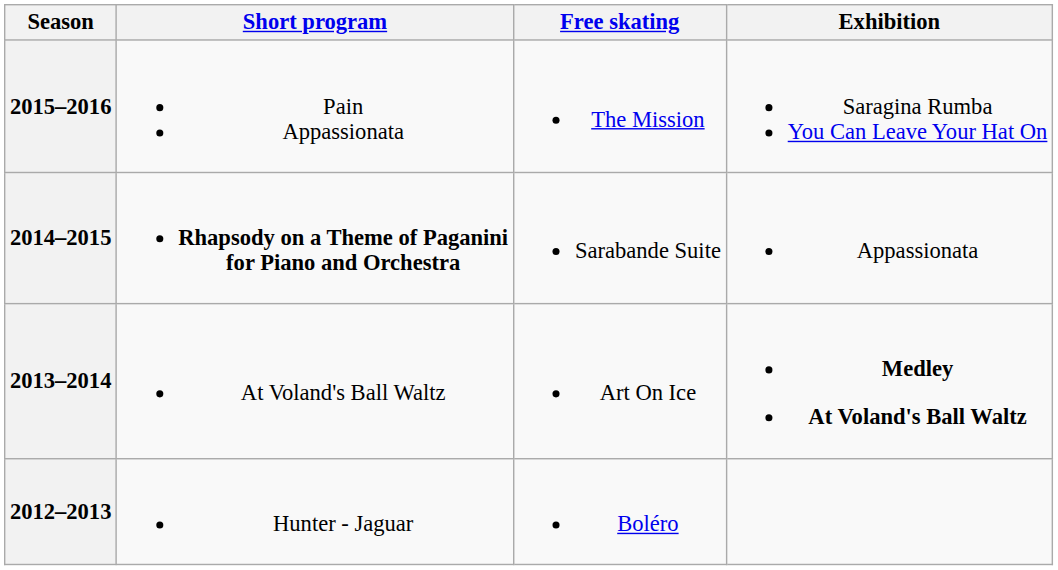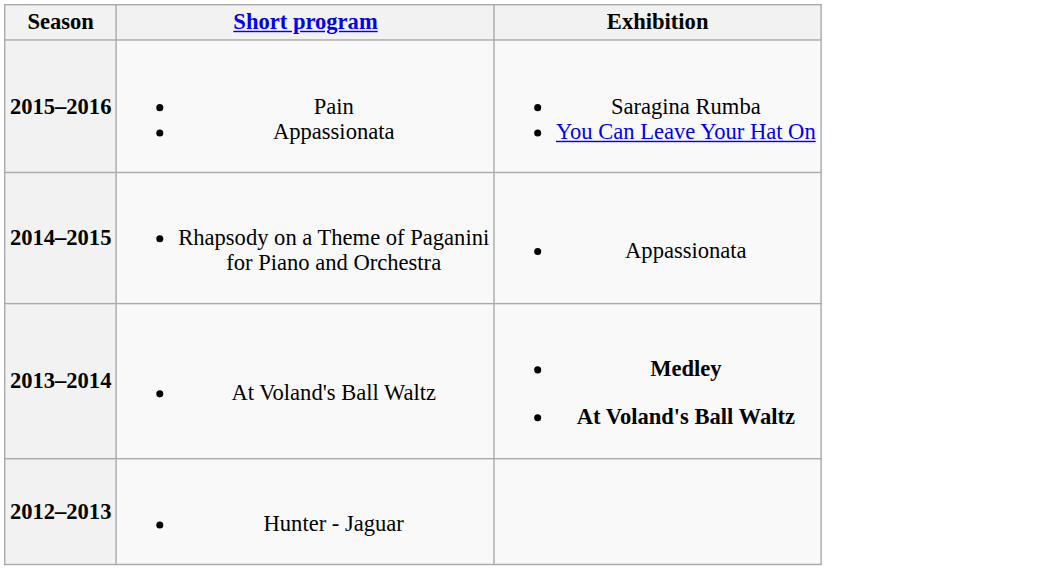- column: Free skating | The Mission | Sarabande Suite | Art On Ice | Boléro
2014–2015 | Short program: bold -> normal
